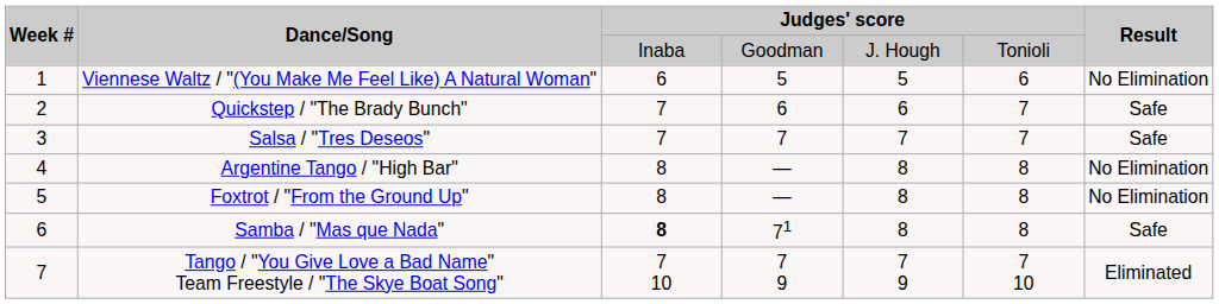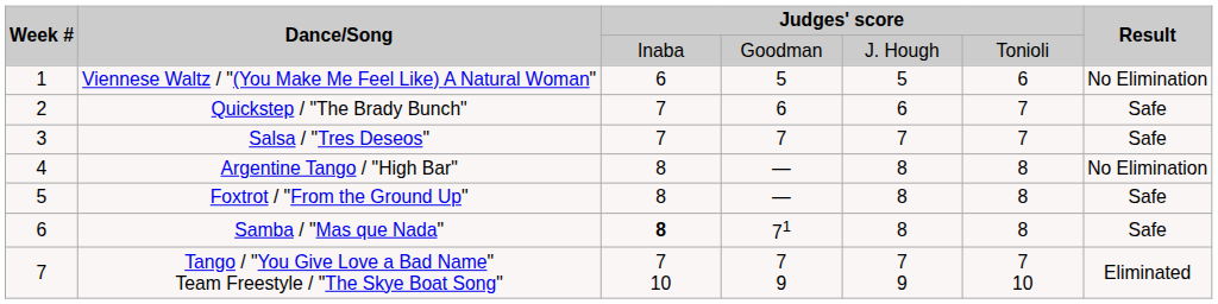Foxtrot / "From the Ground Up" | Result: No Elimination -> Safe
